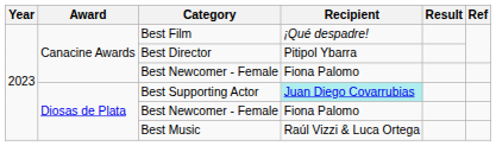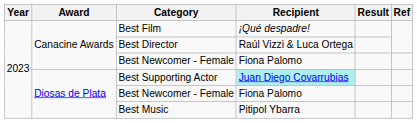Best Director | Recipient: Pitipol Ybarra -> Raúl Vizzi & Luca Ortega
Best Music | Recipient: Raúl Vizzi & Luca Ortega -> Pitipol Ybarra
